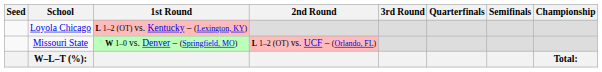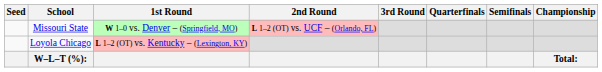rows swapped: Missouri State <-> Loyola Chicago
